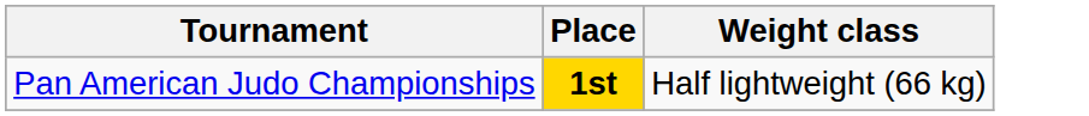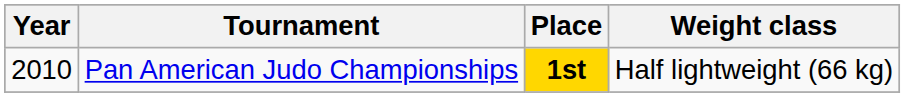+ column: Year | 2010
